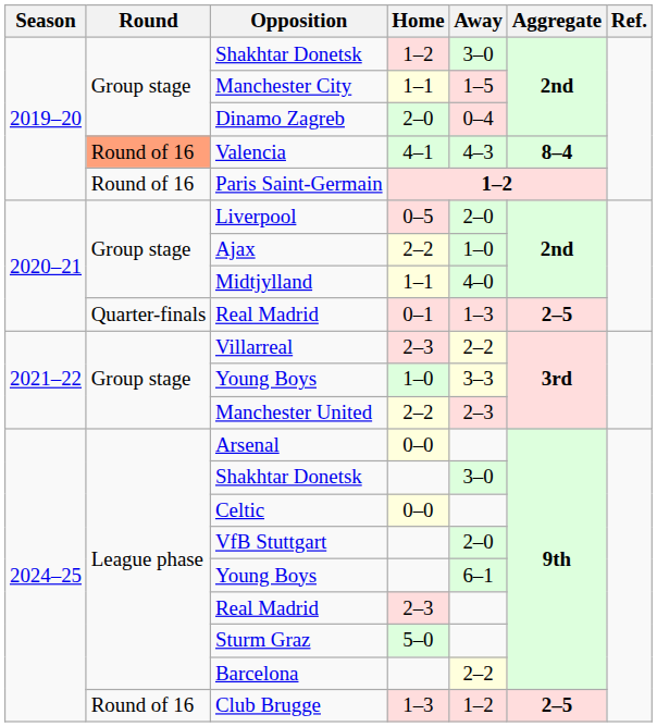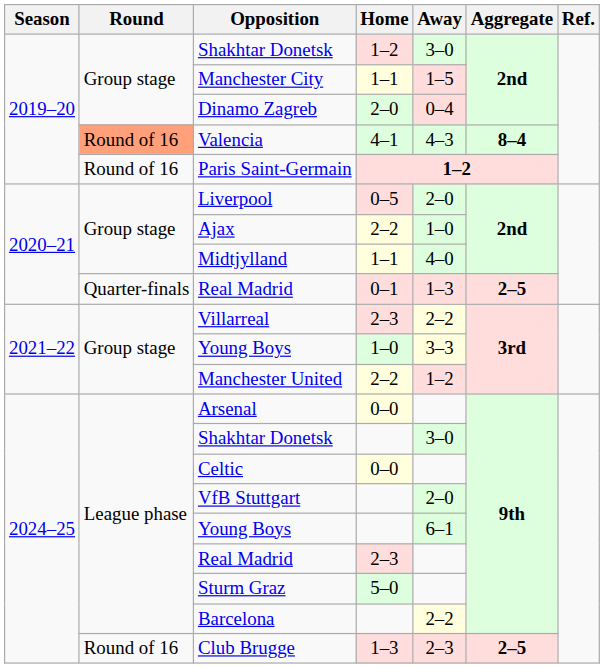Manchester United | Away: 2–3 -> 1–2
Club Brugge | Away: 1–2 -> 2–3
